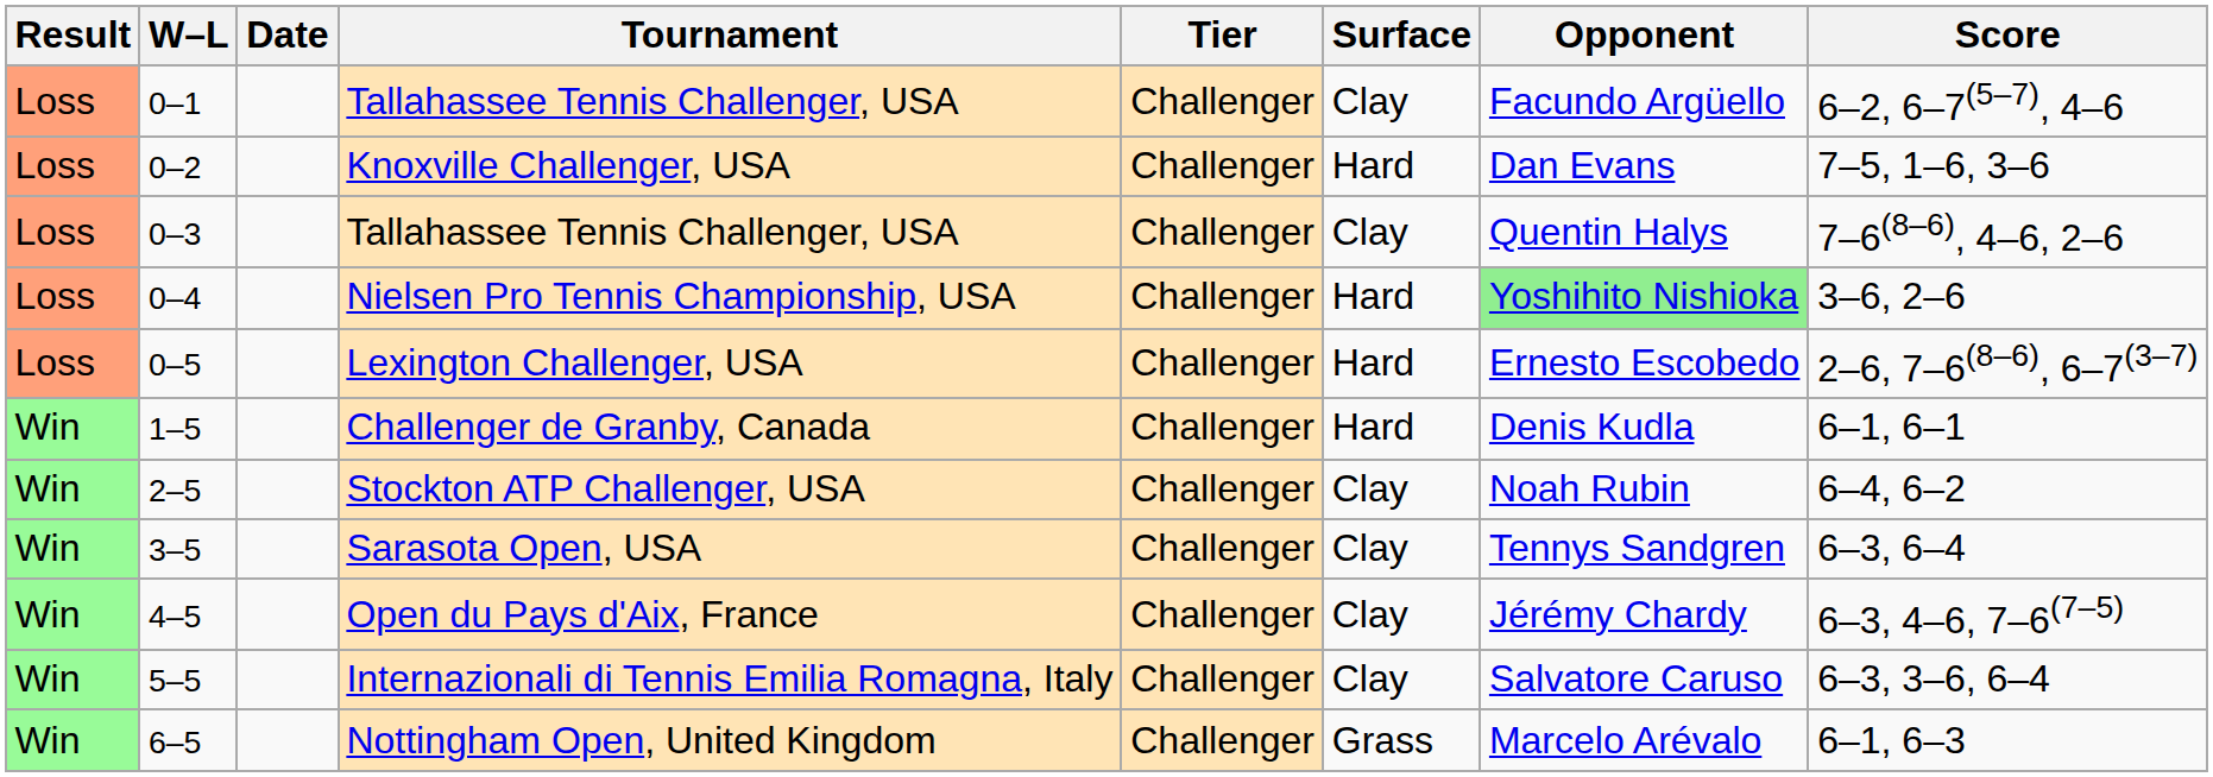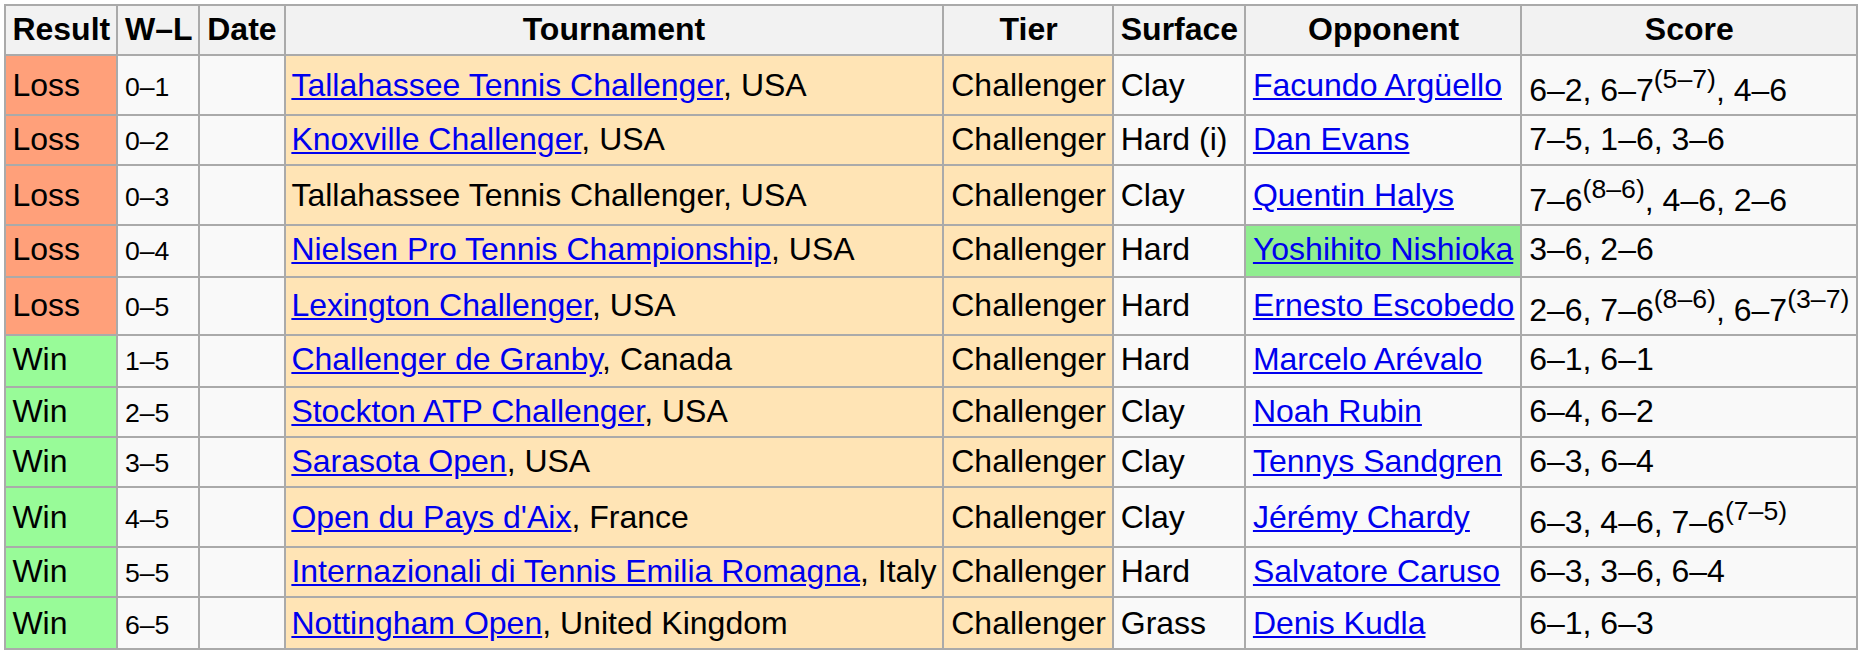Knoxville Challenger, USA | Surface: Hard -> Hard (i)
Challenger de Granby, Canada | Opponent: Denis Kudla -> Marcelo Arévalo
Internazionali di Tennis Emilia Romagna, Italy | Surface: Clay -> Hard
Nottingham Open, United Kingdom | Opponent: Marcelo Arévalo -> Denis Kudla
